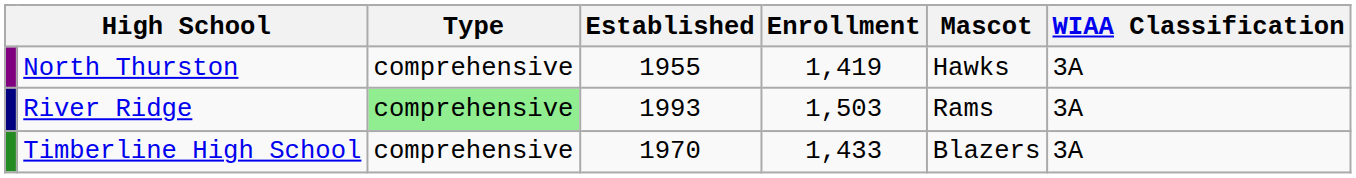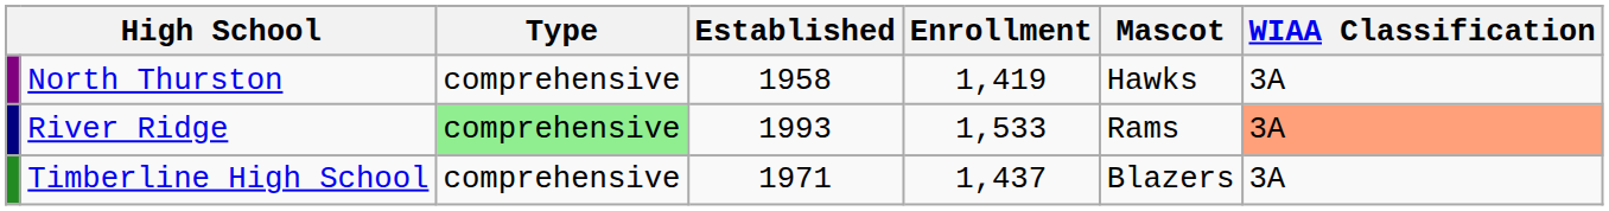North Thurston | Established: 1955 -> 1958
River Ridge | Enrollment: 1,503 -> 1,533
River Ridge | WIAA Classification: no background -> lightsalmon background
Timberline High School | Established: 1970 -> 1971
Timberline High School | Enrollment: 1,433 -> 1,437
